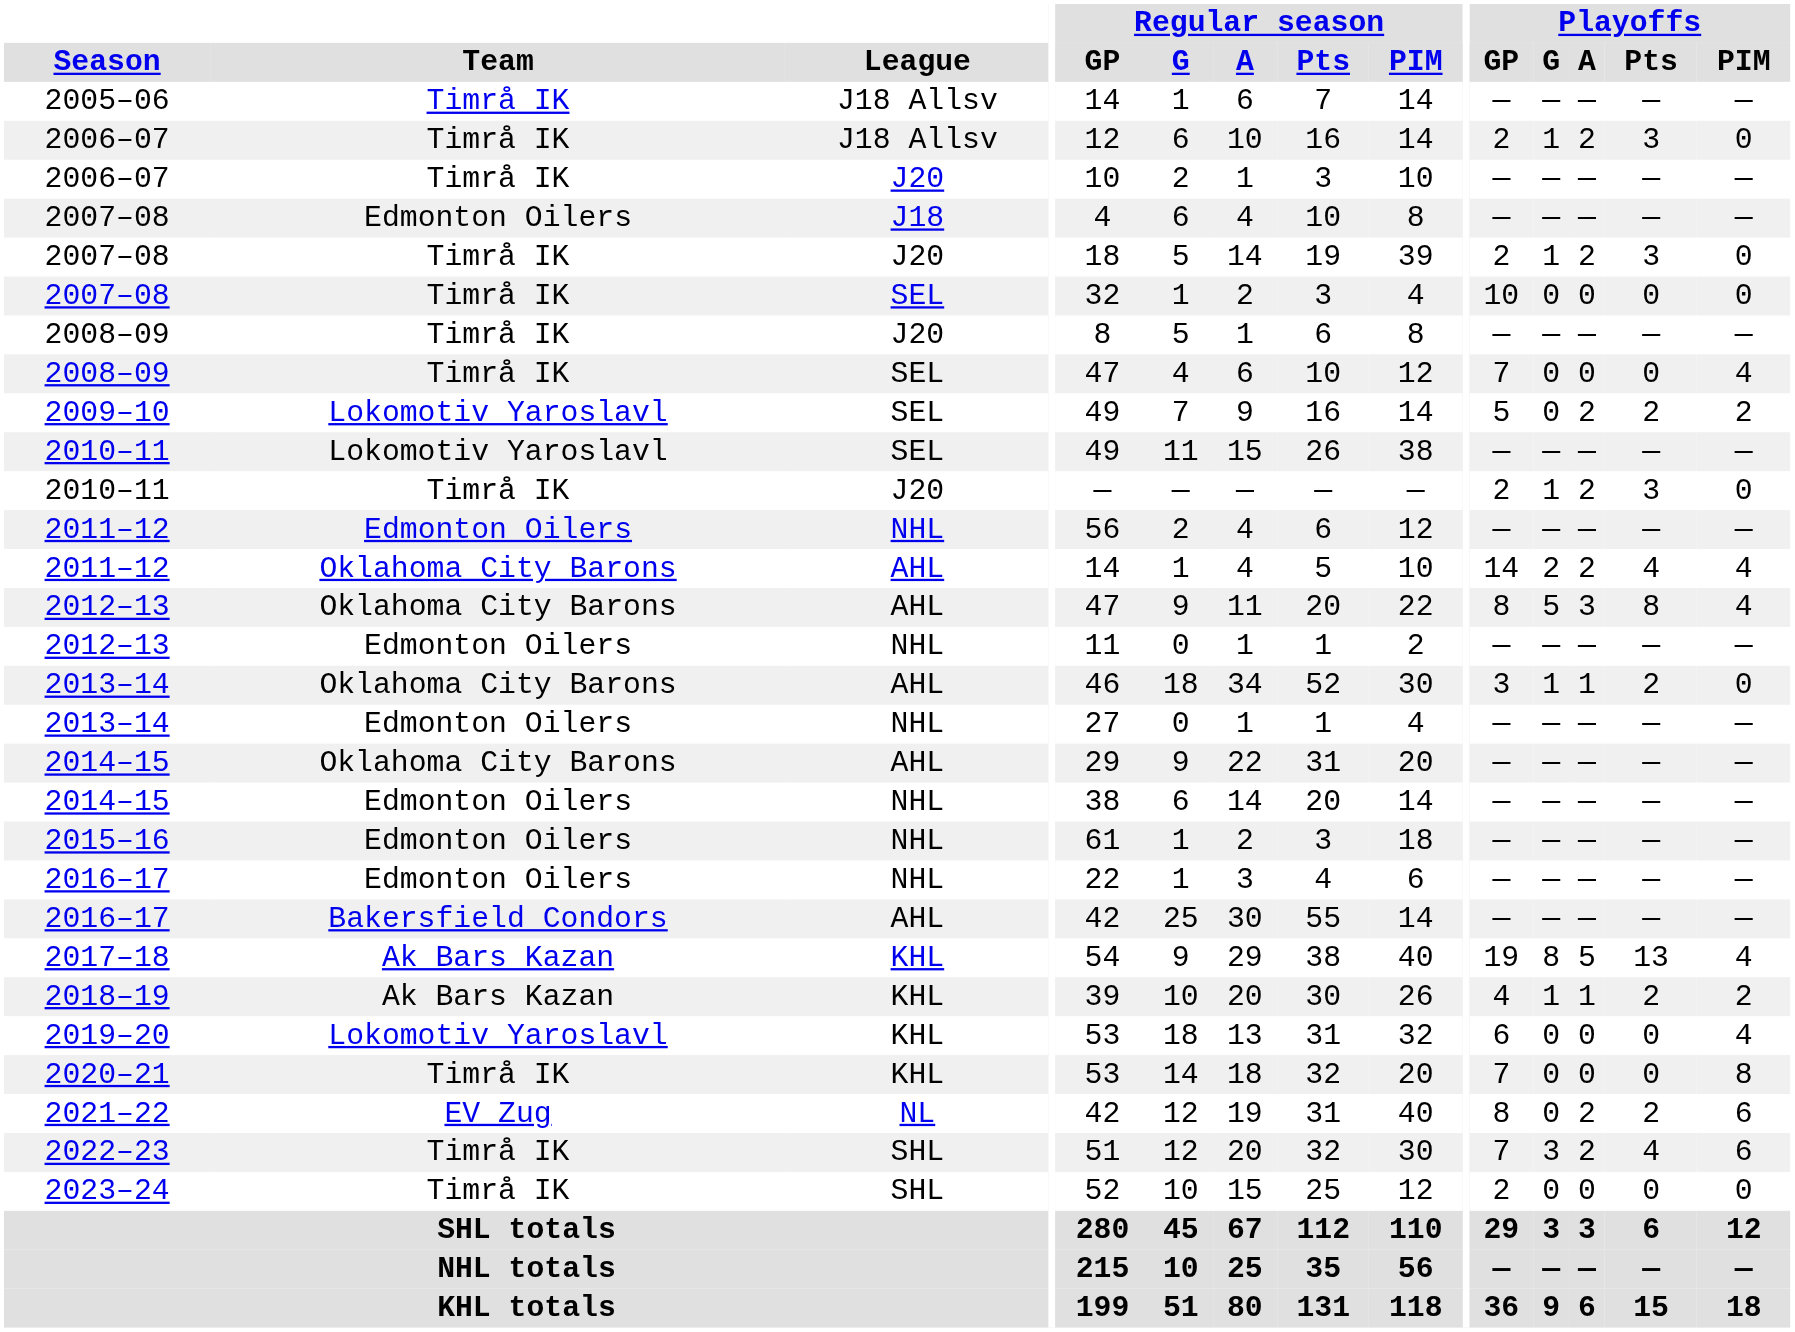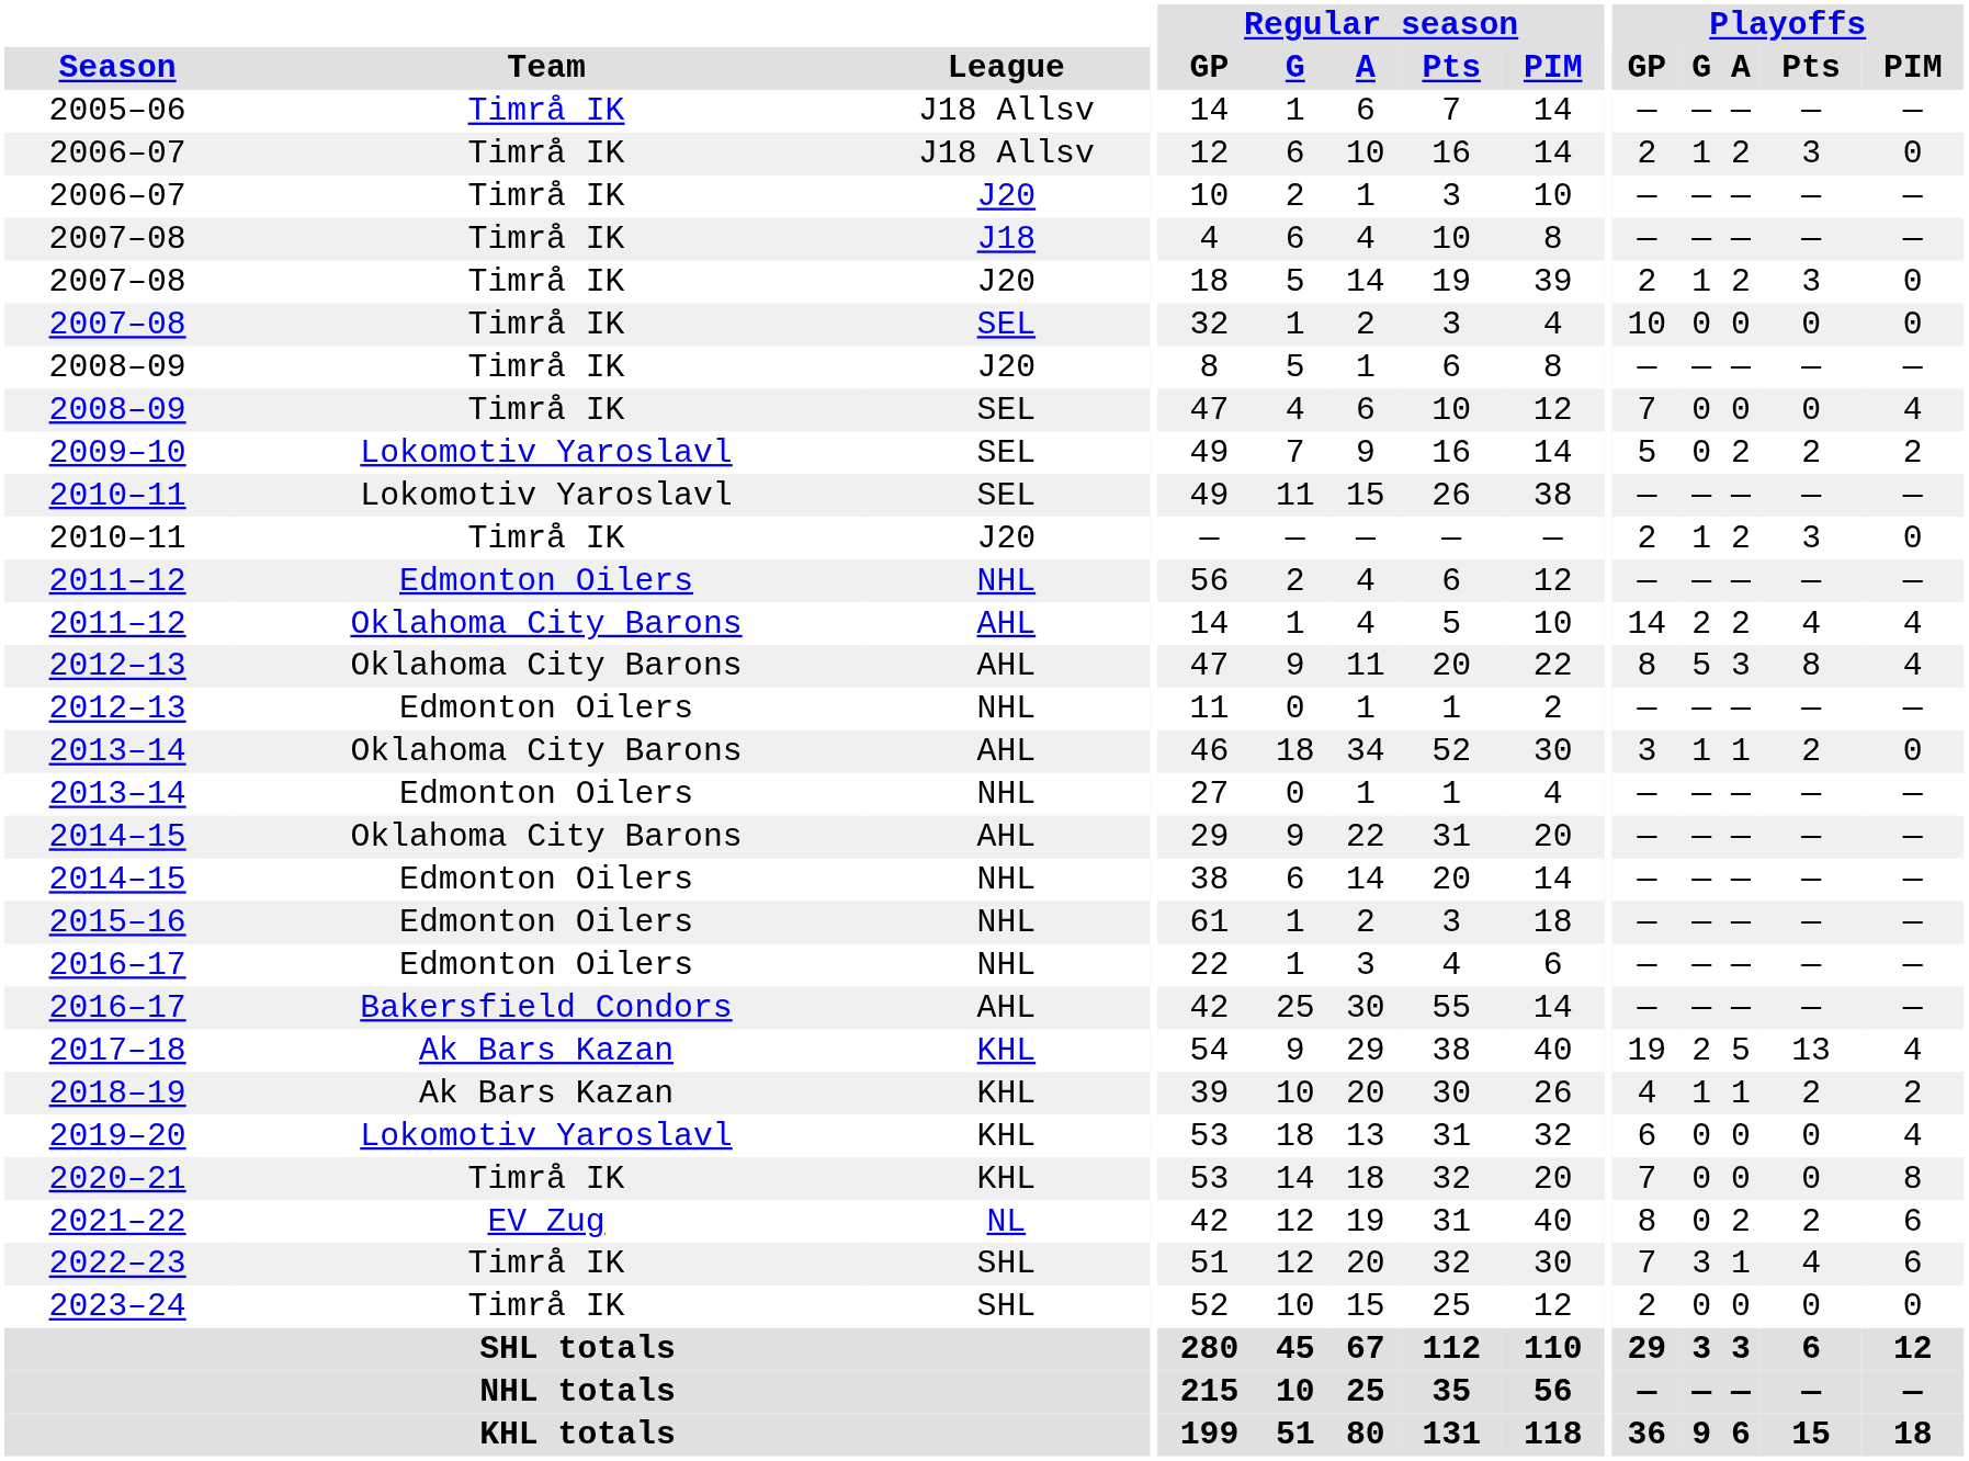2007–08 / J18 | Team: Edmonton Oilers -> Timrå IK
2017–18 | Playoffs / G: 8 -> 2
2022–23 | Playoffs / A: 2 -> 1
